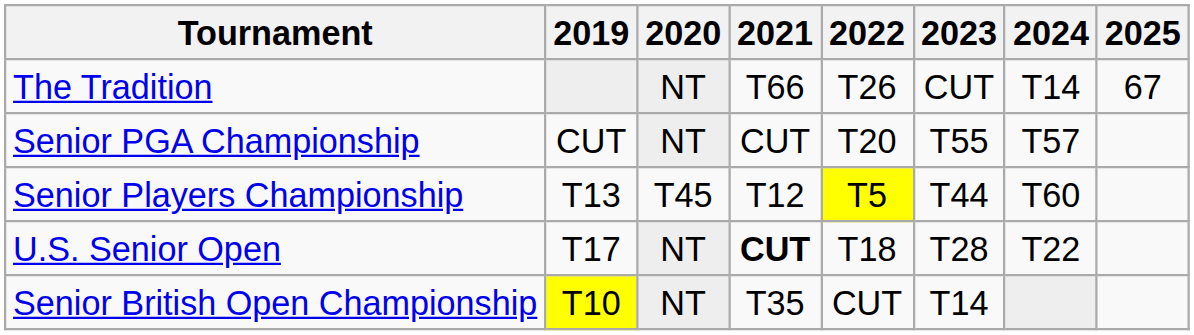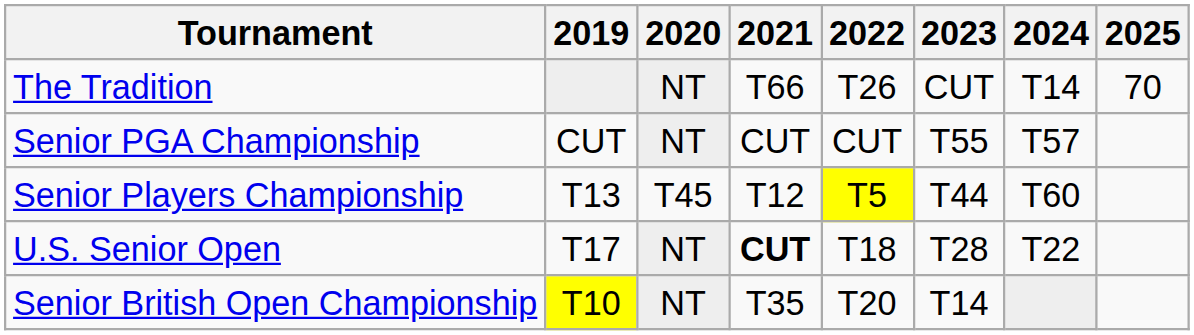The Tradition | 2025: 67 -> 70
Senior PGA Championship | 2022: T20 -> CUT
Senior British Open Championship | 2022: CUT -> T20
